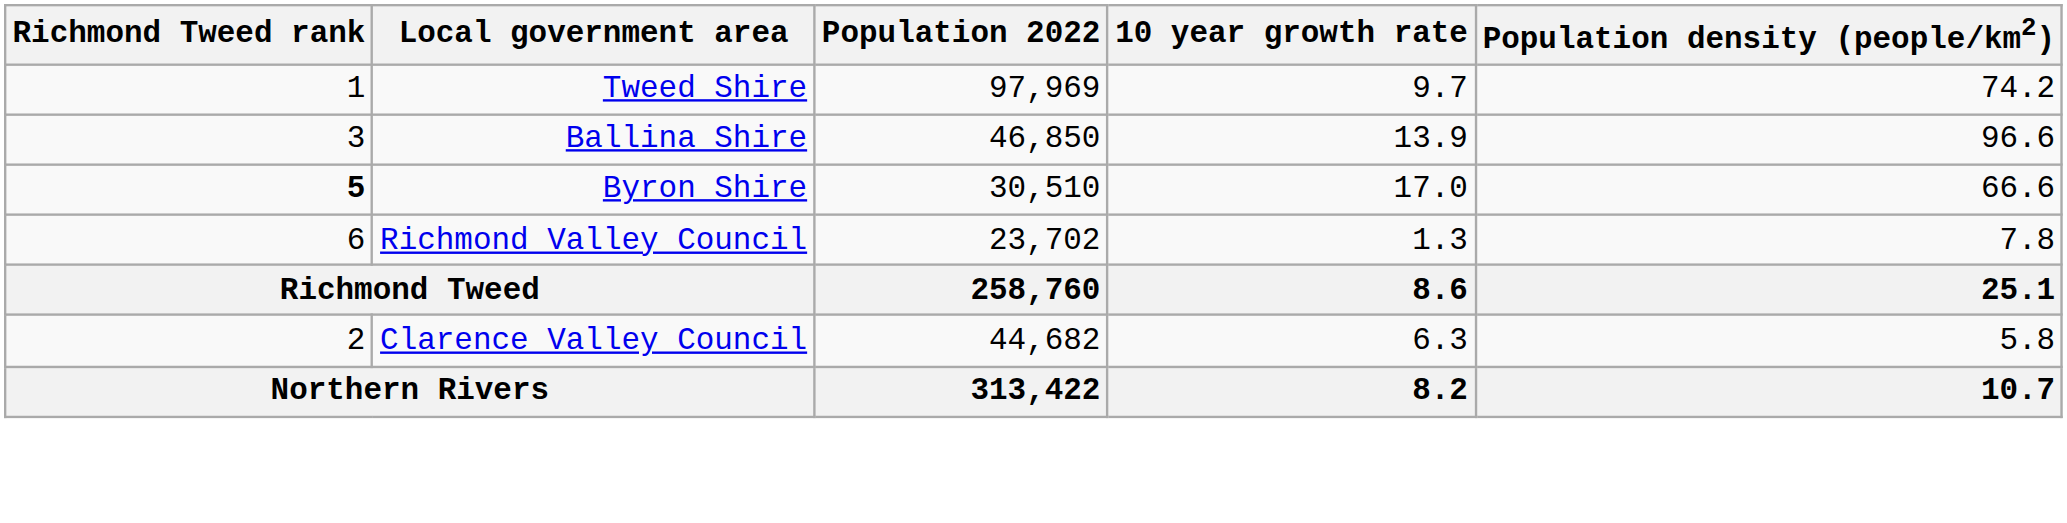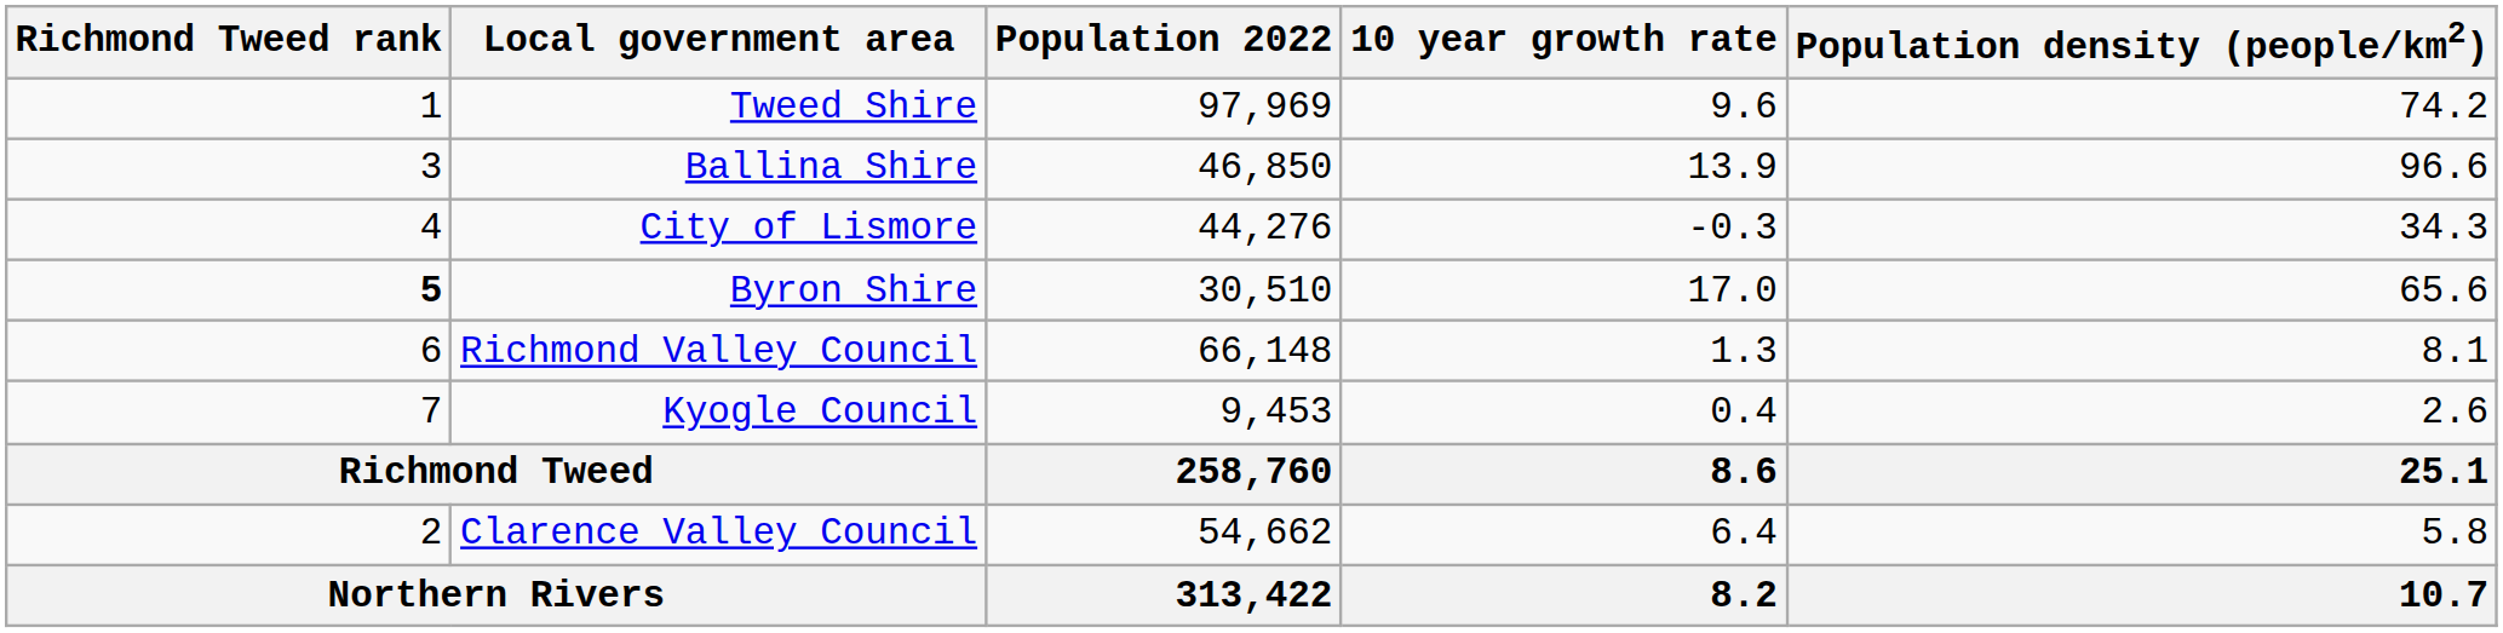Tweed Shire | 10 year growth rate: 9.7 -> 9.6
+ row: 4 | City of Lismore | 44,276 | -0.3 | 34.3
Byron Shire | Population density (people/km2): 66.6 -> 65.6
Richmond Valley Council | Population 2022: 23,702 -> 66,148
Richmond Valley Council | Population density (people/km2): 7.8 -> 8.1
+ row: 7 | Kyogle Council | 9,453 | 0.4 | 2.6
Clarence Valley Council | Population 2022: 44,682 -> 54,662
Clarence Valley Council | 10 year growth rate: 6.3 -> 6.4
